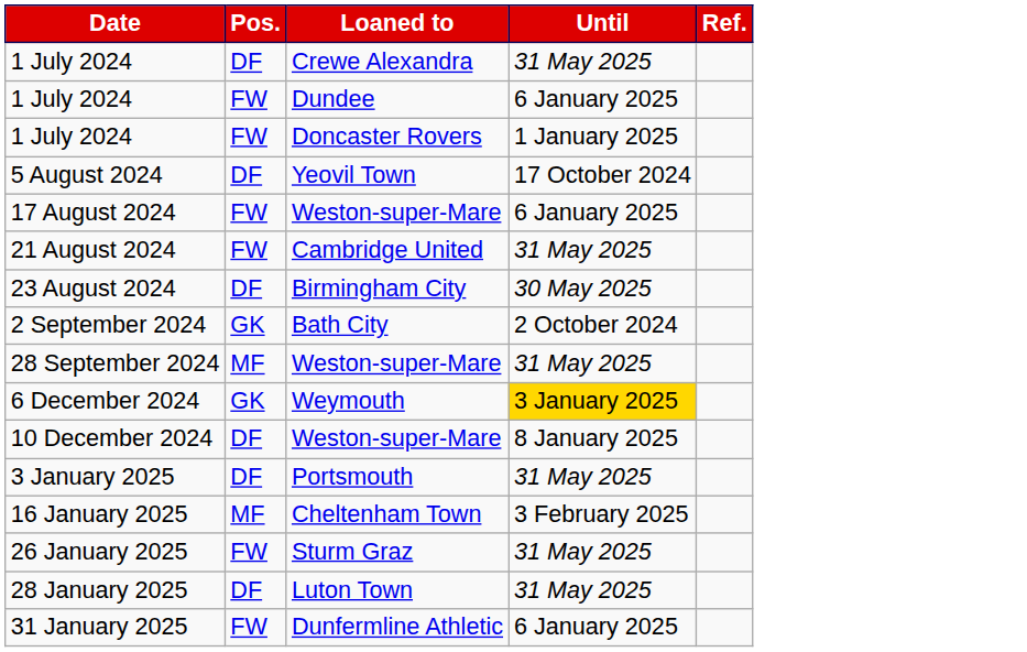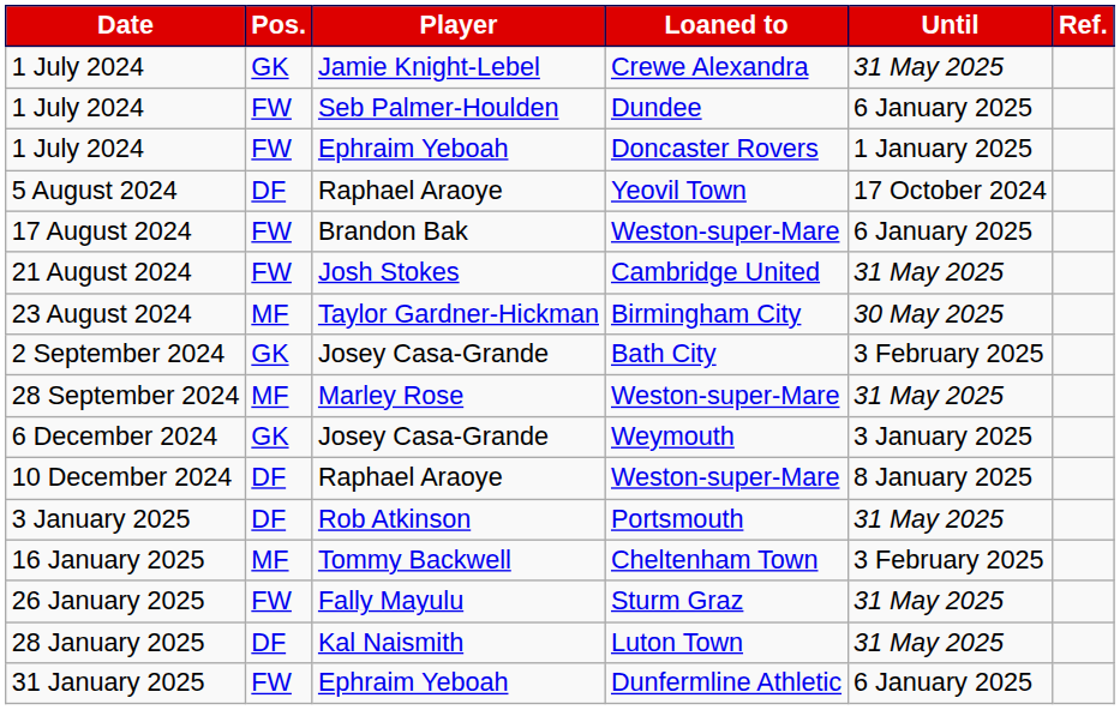+ column: Player | Jamie Knight-Lebel | Seb Palmer-Houlden | Ephraim Yeboah | Raphael Araoye | Brandon Bak | Josh Stokes | Taylor Gardner-Hickman | Josey Casa-Grande | Marley Rose | Josey Casa-Grande | Raphael Araoye | Rob Atkinson | Tommy Backwell | Fally Mayulu | Kal Naismith | Ephraim Yeboah
1 July 2024 / Crewe Alexandra | Pos.: DF -> GK
23 August 2024 | Pos.: DF -> MF
2 September 2024 | Until: 2 October 2024 -> 3 February 2025
6 December 2024 | Until: gold background -> no background
